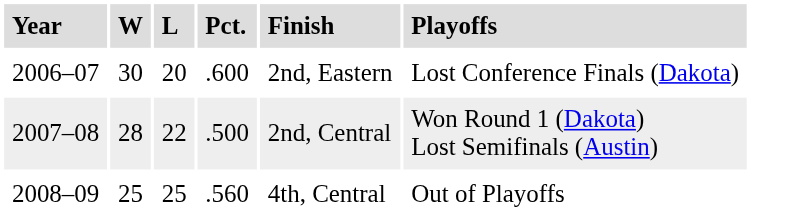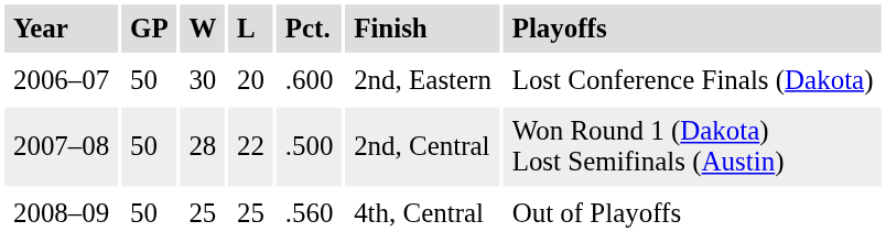+ column: GP | 50 | 50 | 50
